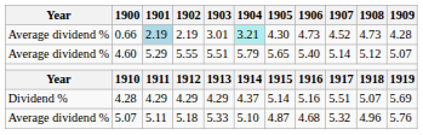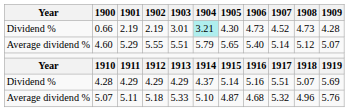0.66 | Year: Average dividend % -> Dividend %
0.66 | 1901: lightblue background -> no background
